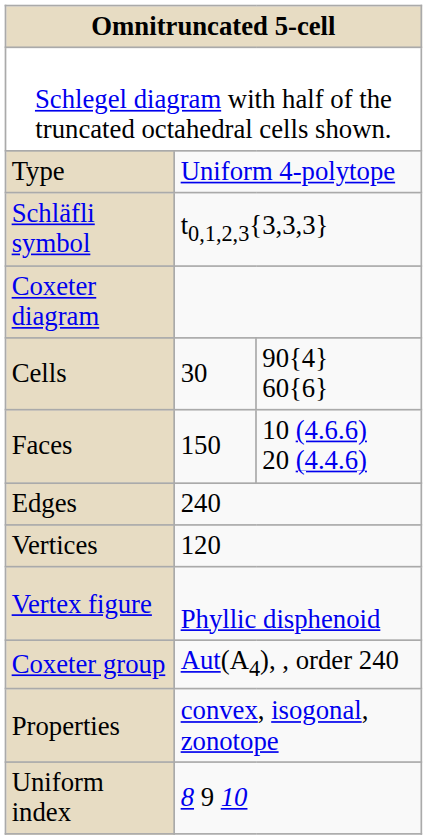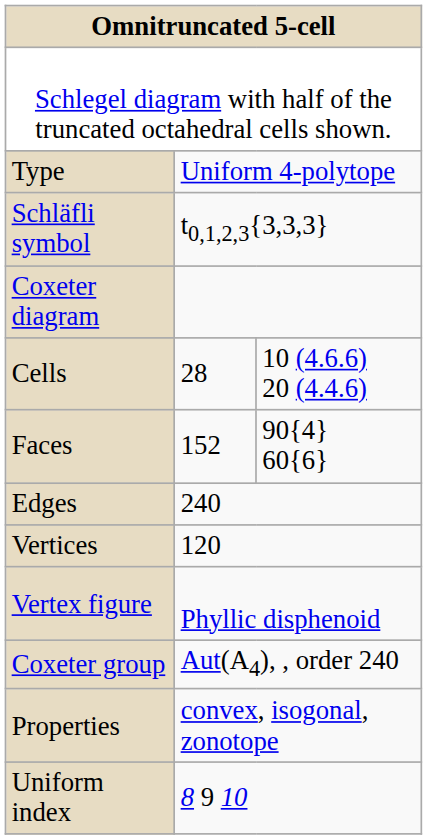Cells | column 2: 30 -> 28
Cells | column 3: 90{4} 60{6} -> 10 (4.6.6) 20 (4.4.6)
Faces | column 2: 150 -> 152
Faces | column 3: 10 (4.6.6) 20 (4.4.6) -> 90{4} 60{6}
